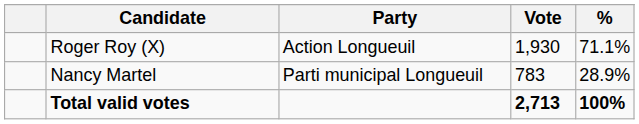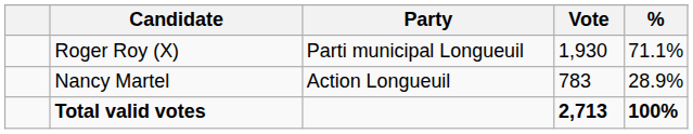Roger Roy (X) | Party: Action Longueuil -> Parti municipal Longueuil
Nancy Martel | Party: Parti municipal Longueuil -> Action Longueuil
